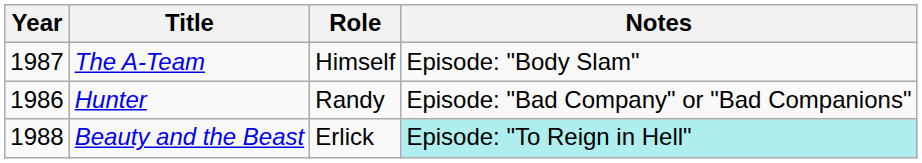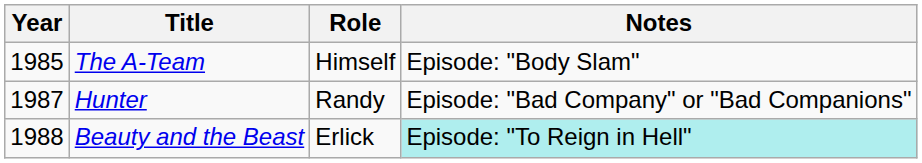The A-Team | Year: 1987 -> 1985
Hunter | Year: 1986 -> 1987
